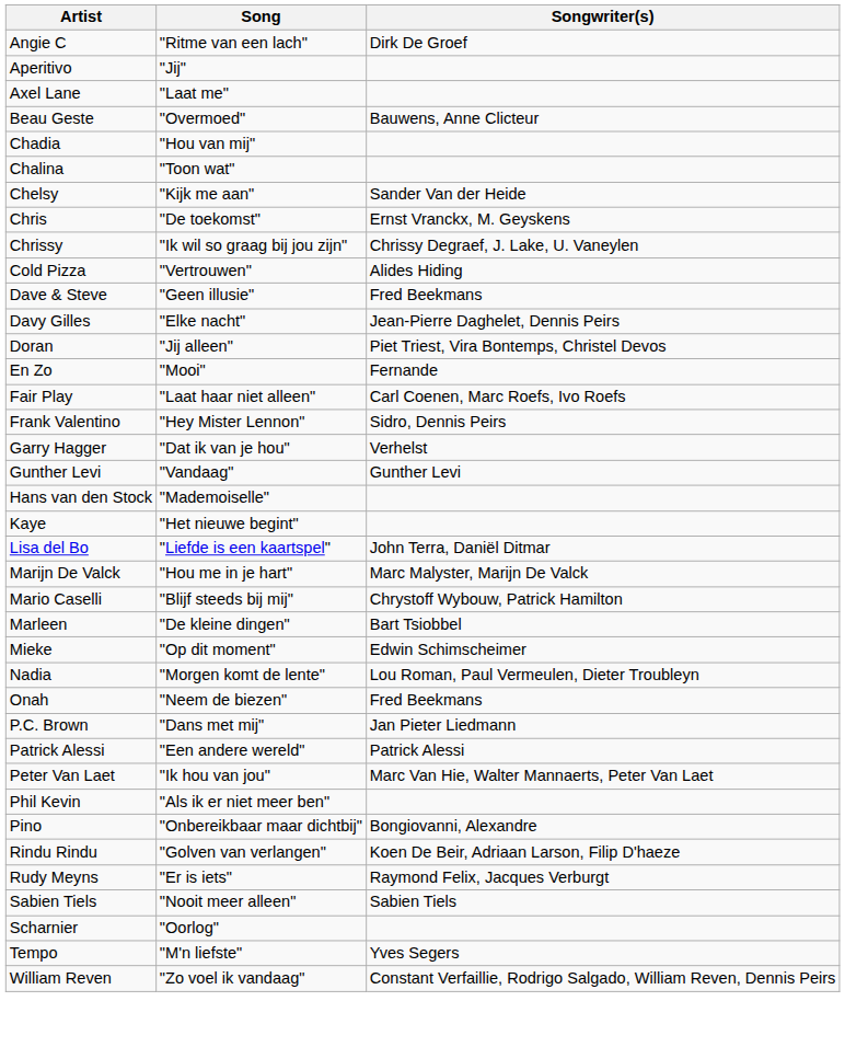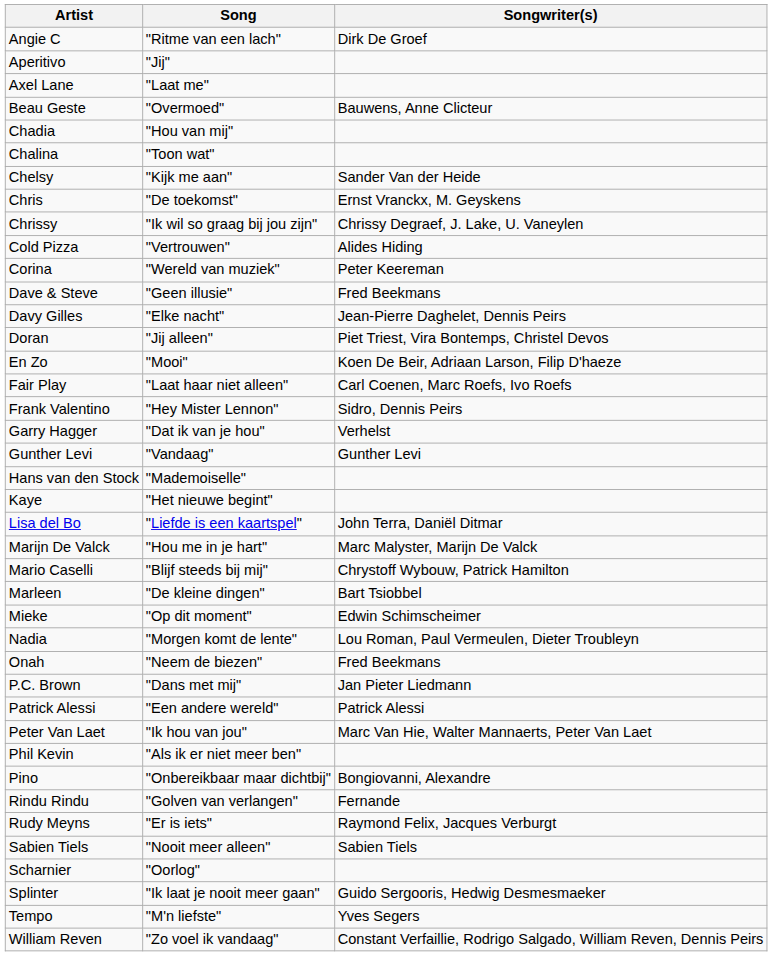+ row: Corina | "Wereld van muziek" | Peter Keereman
En Zo | Songwriter(s): Fernande -> Koen De Beir, Adriaan Larson, Filip D'haeze
Rindu Rindu | Songwriter(s): Koen De Beir, Adriaan Larson, Filip D'haeze -> Fernande
+ row: Splinter | "Ik laat je nooit meer gaan" | Guido Sergooris, Hedwig Desmesmaeker
